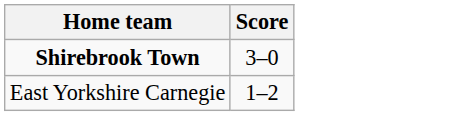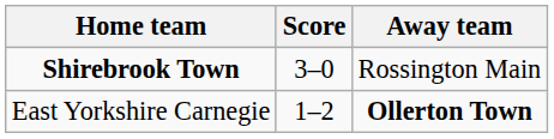+ column: Away team | Rossington Main | Ollerton Town
